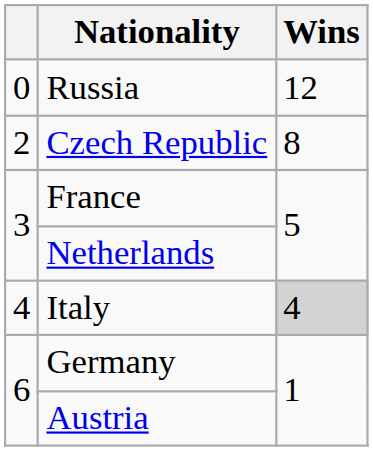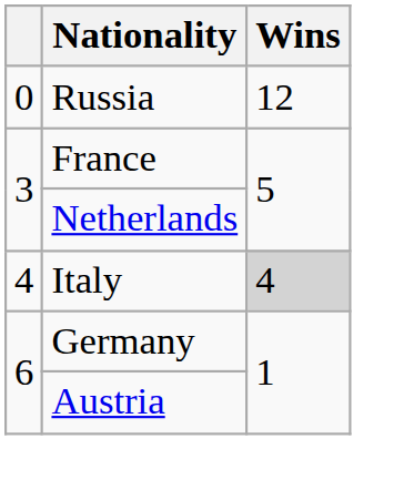- row: 2 | Czech Republic | 8
